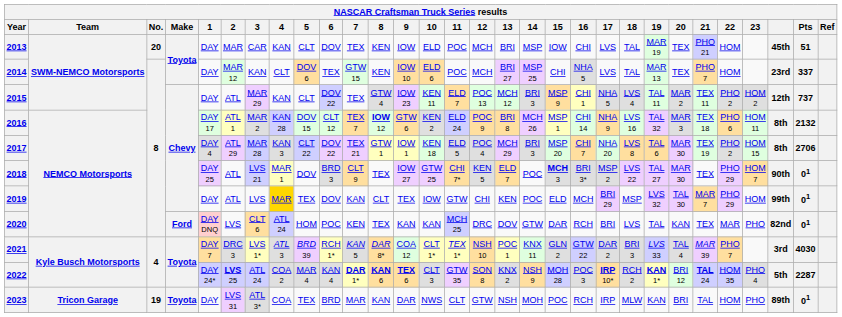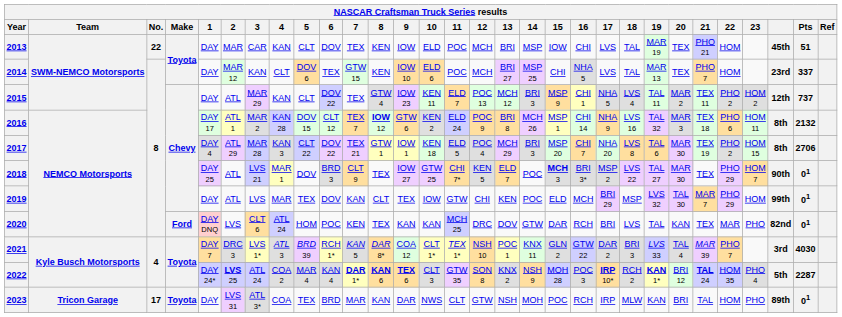2013 | No.: 20 -> 22
2019 | 4: gold background -> no background
2023 | No.: 19 -> 17
